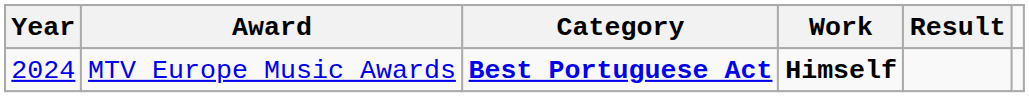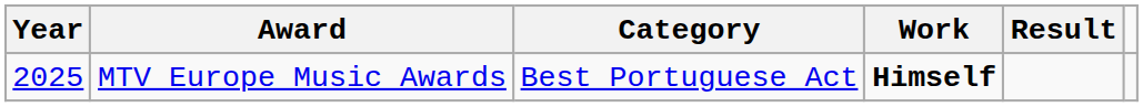MTV Europe Music Awards | Year: 2024 -> 2025
MTV Europe Music Awards | Category: bold -> normal
